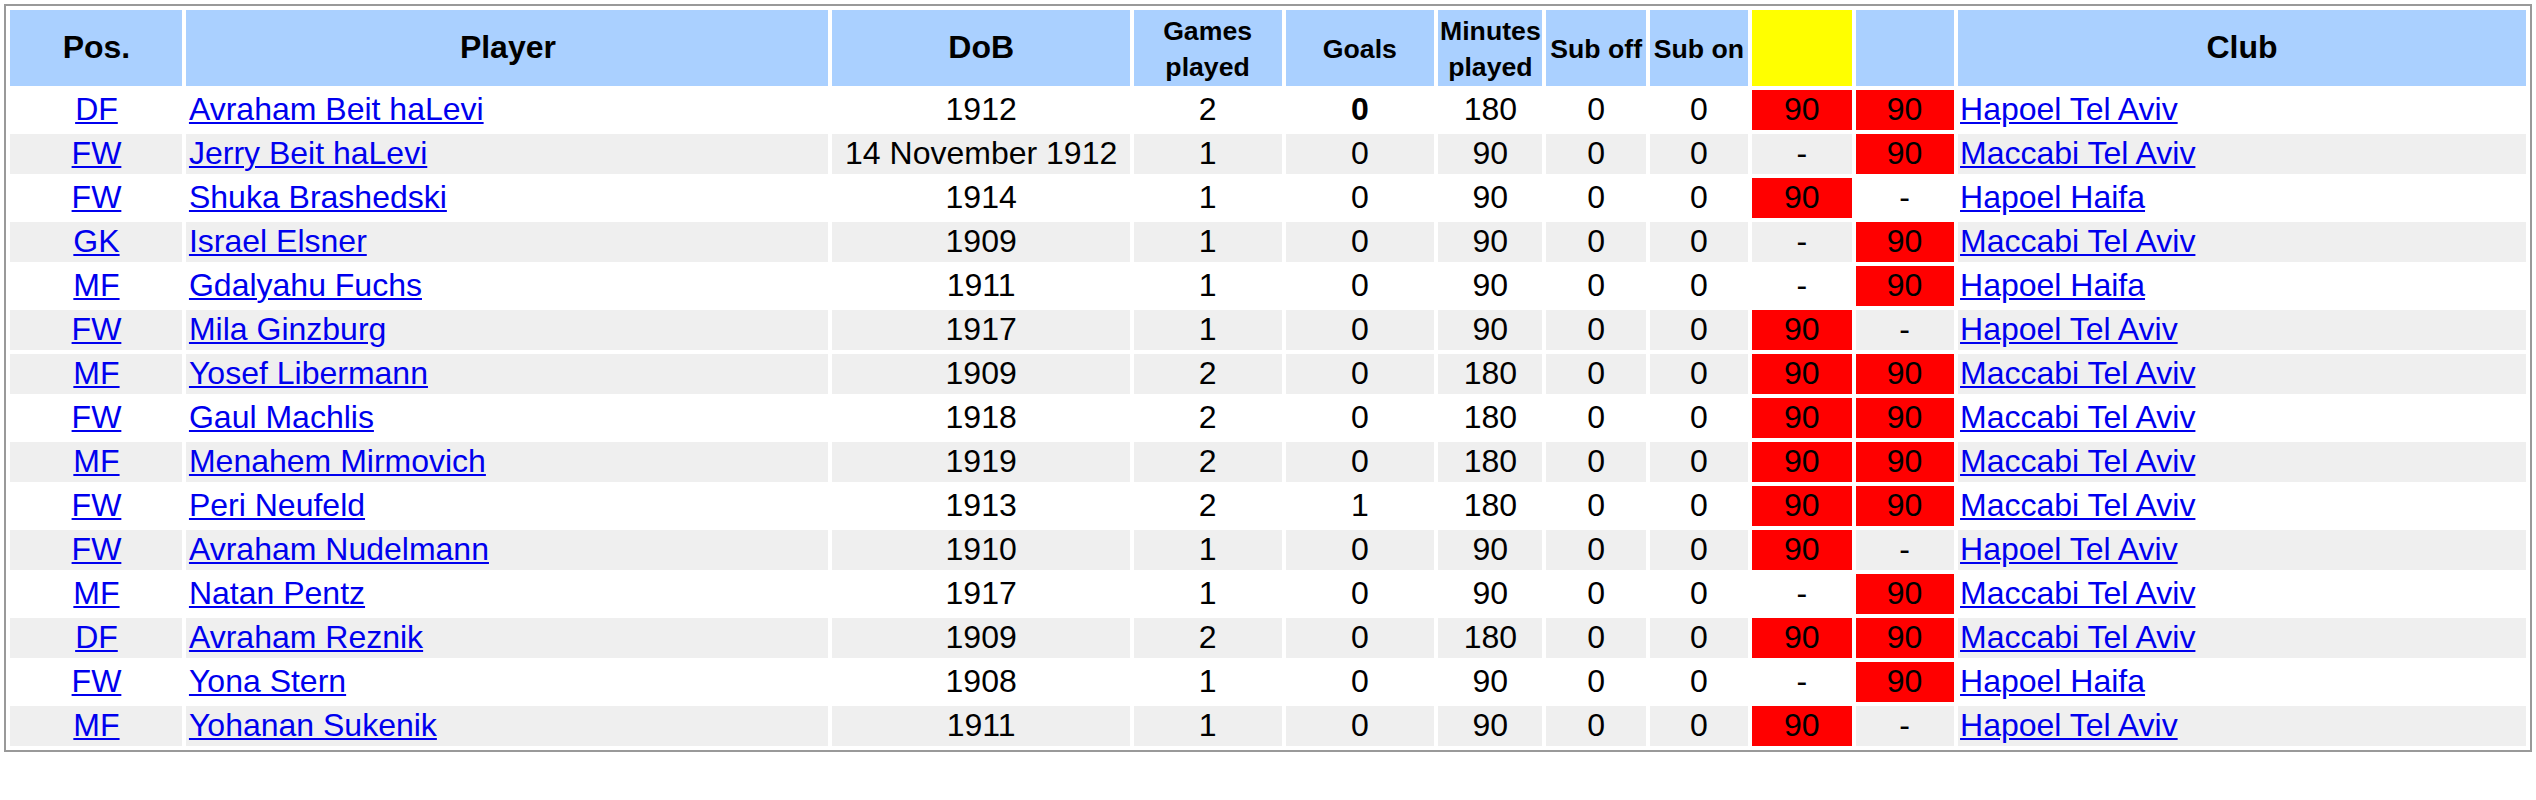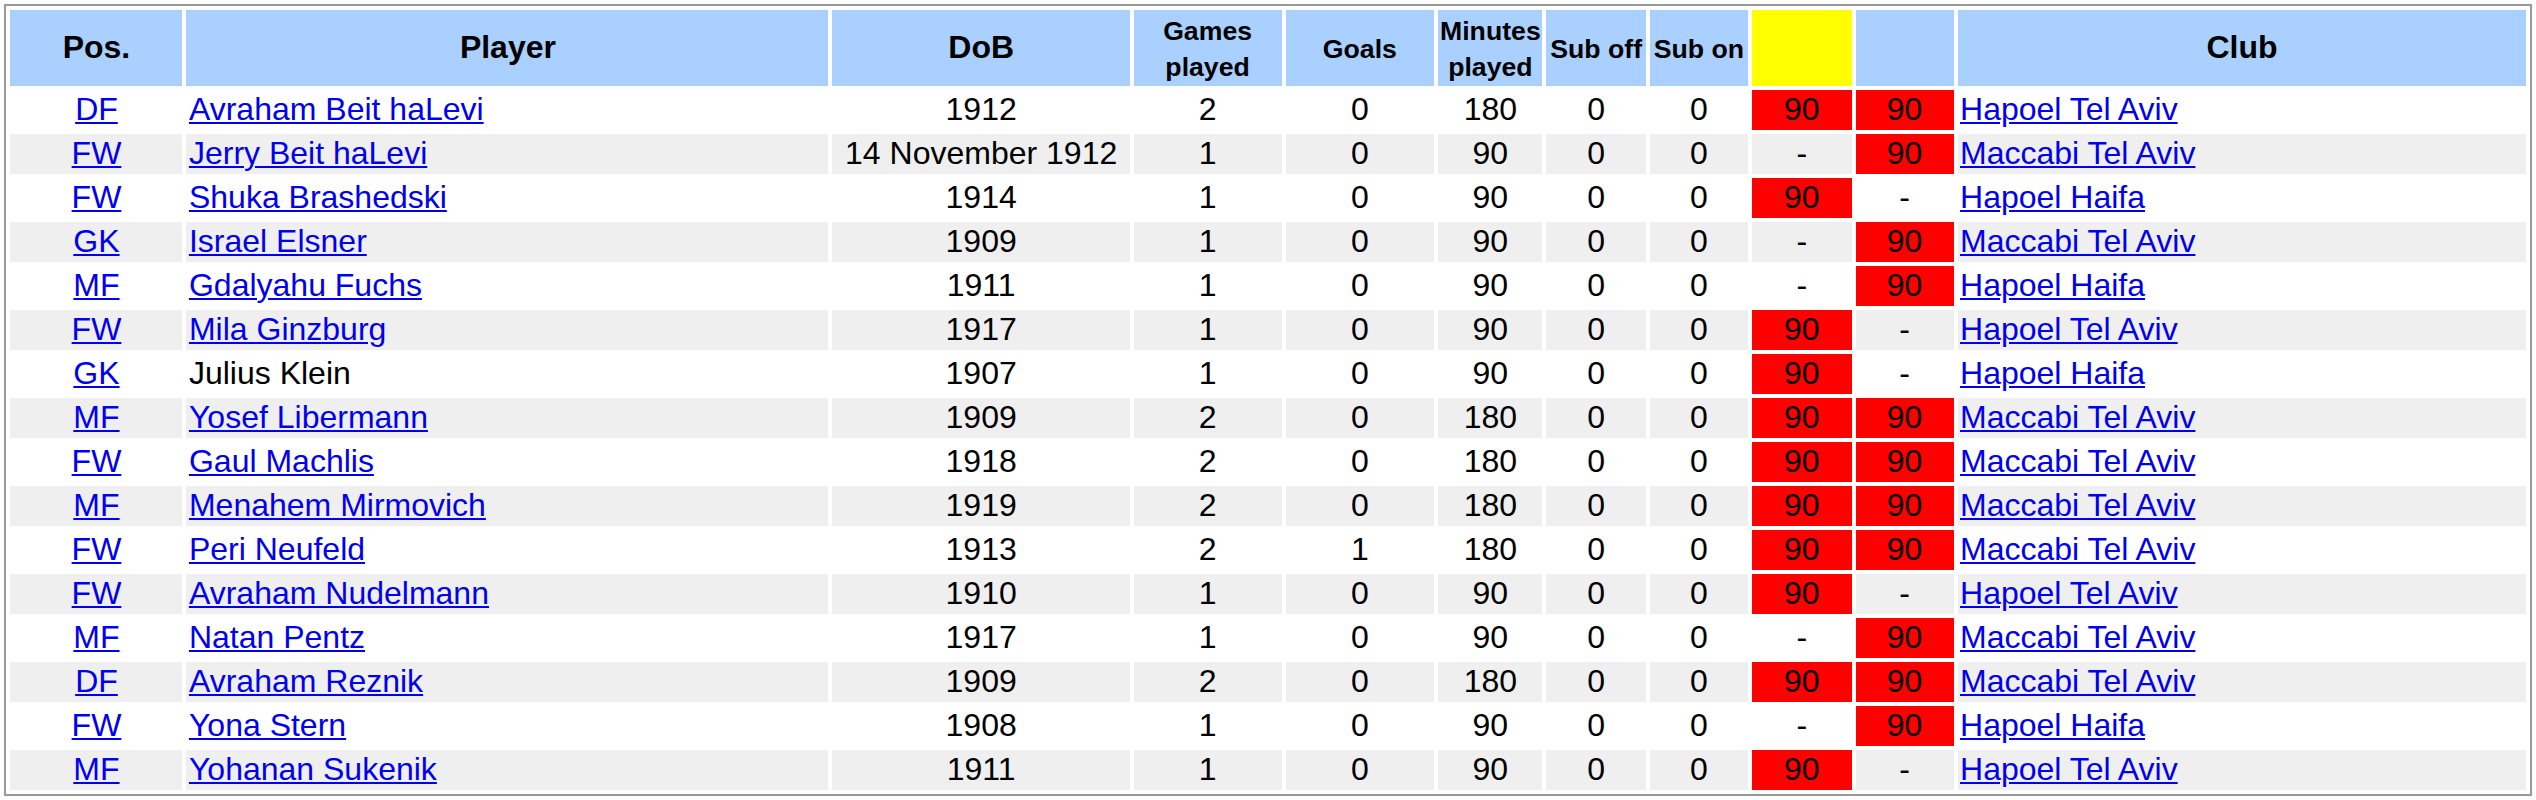Avraham Beit haLevi | Goals: bold -> normal
+ row: GK | Julius Klein | 1907 | 1 | 0 | 90 | 0 | 0 | 90 | - | Hapoel Haifa
